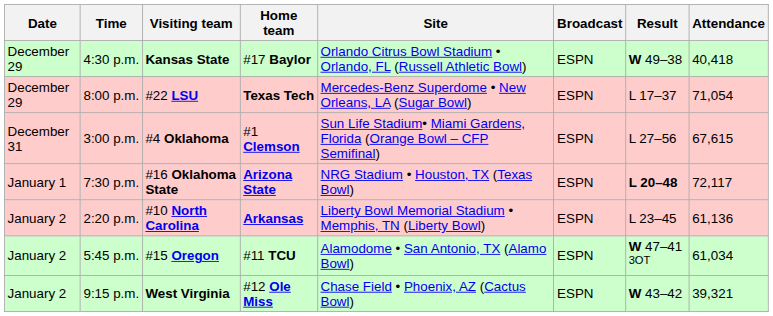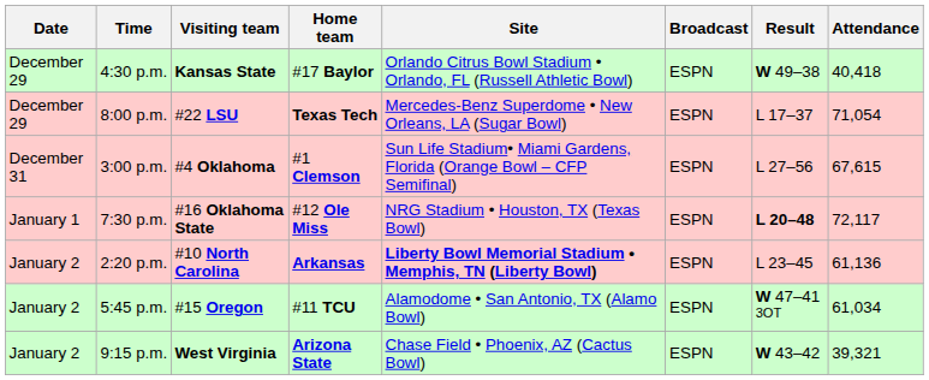7:30 p.m. | Home team: Arizona State -> #12 Ole Miss
2:20 p.m. | Site: normal -> bold
9:15 p.m. | Home team: #12 Ole Miss -> Arizona State
